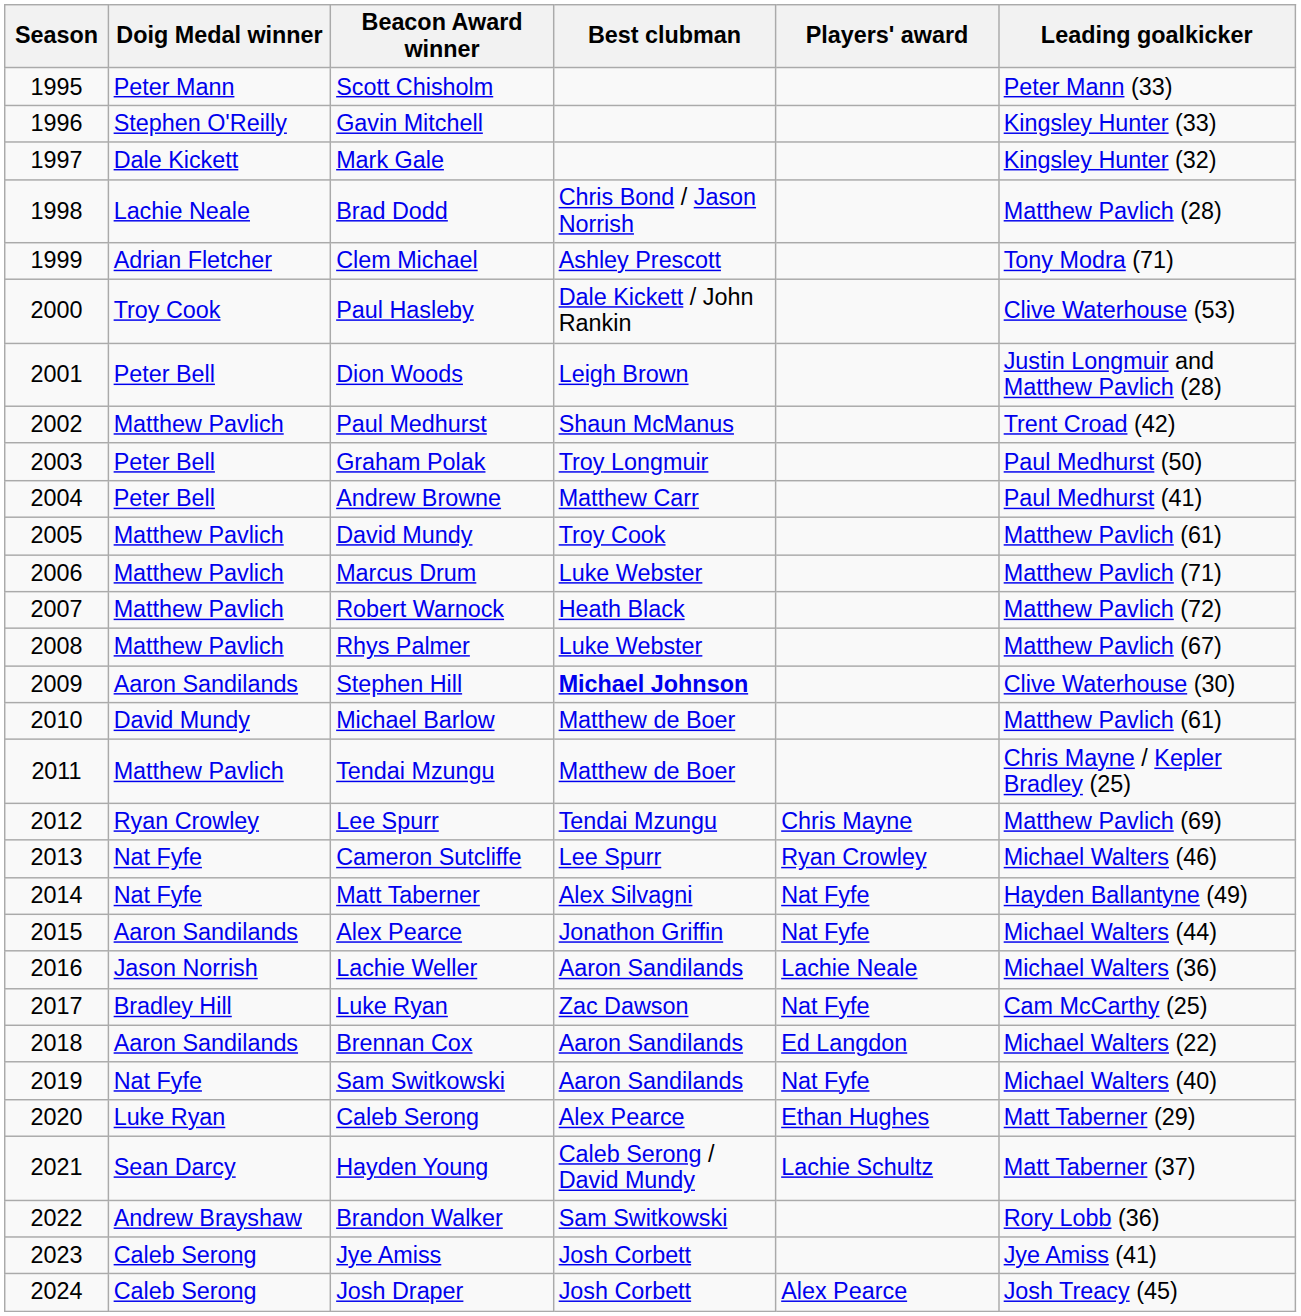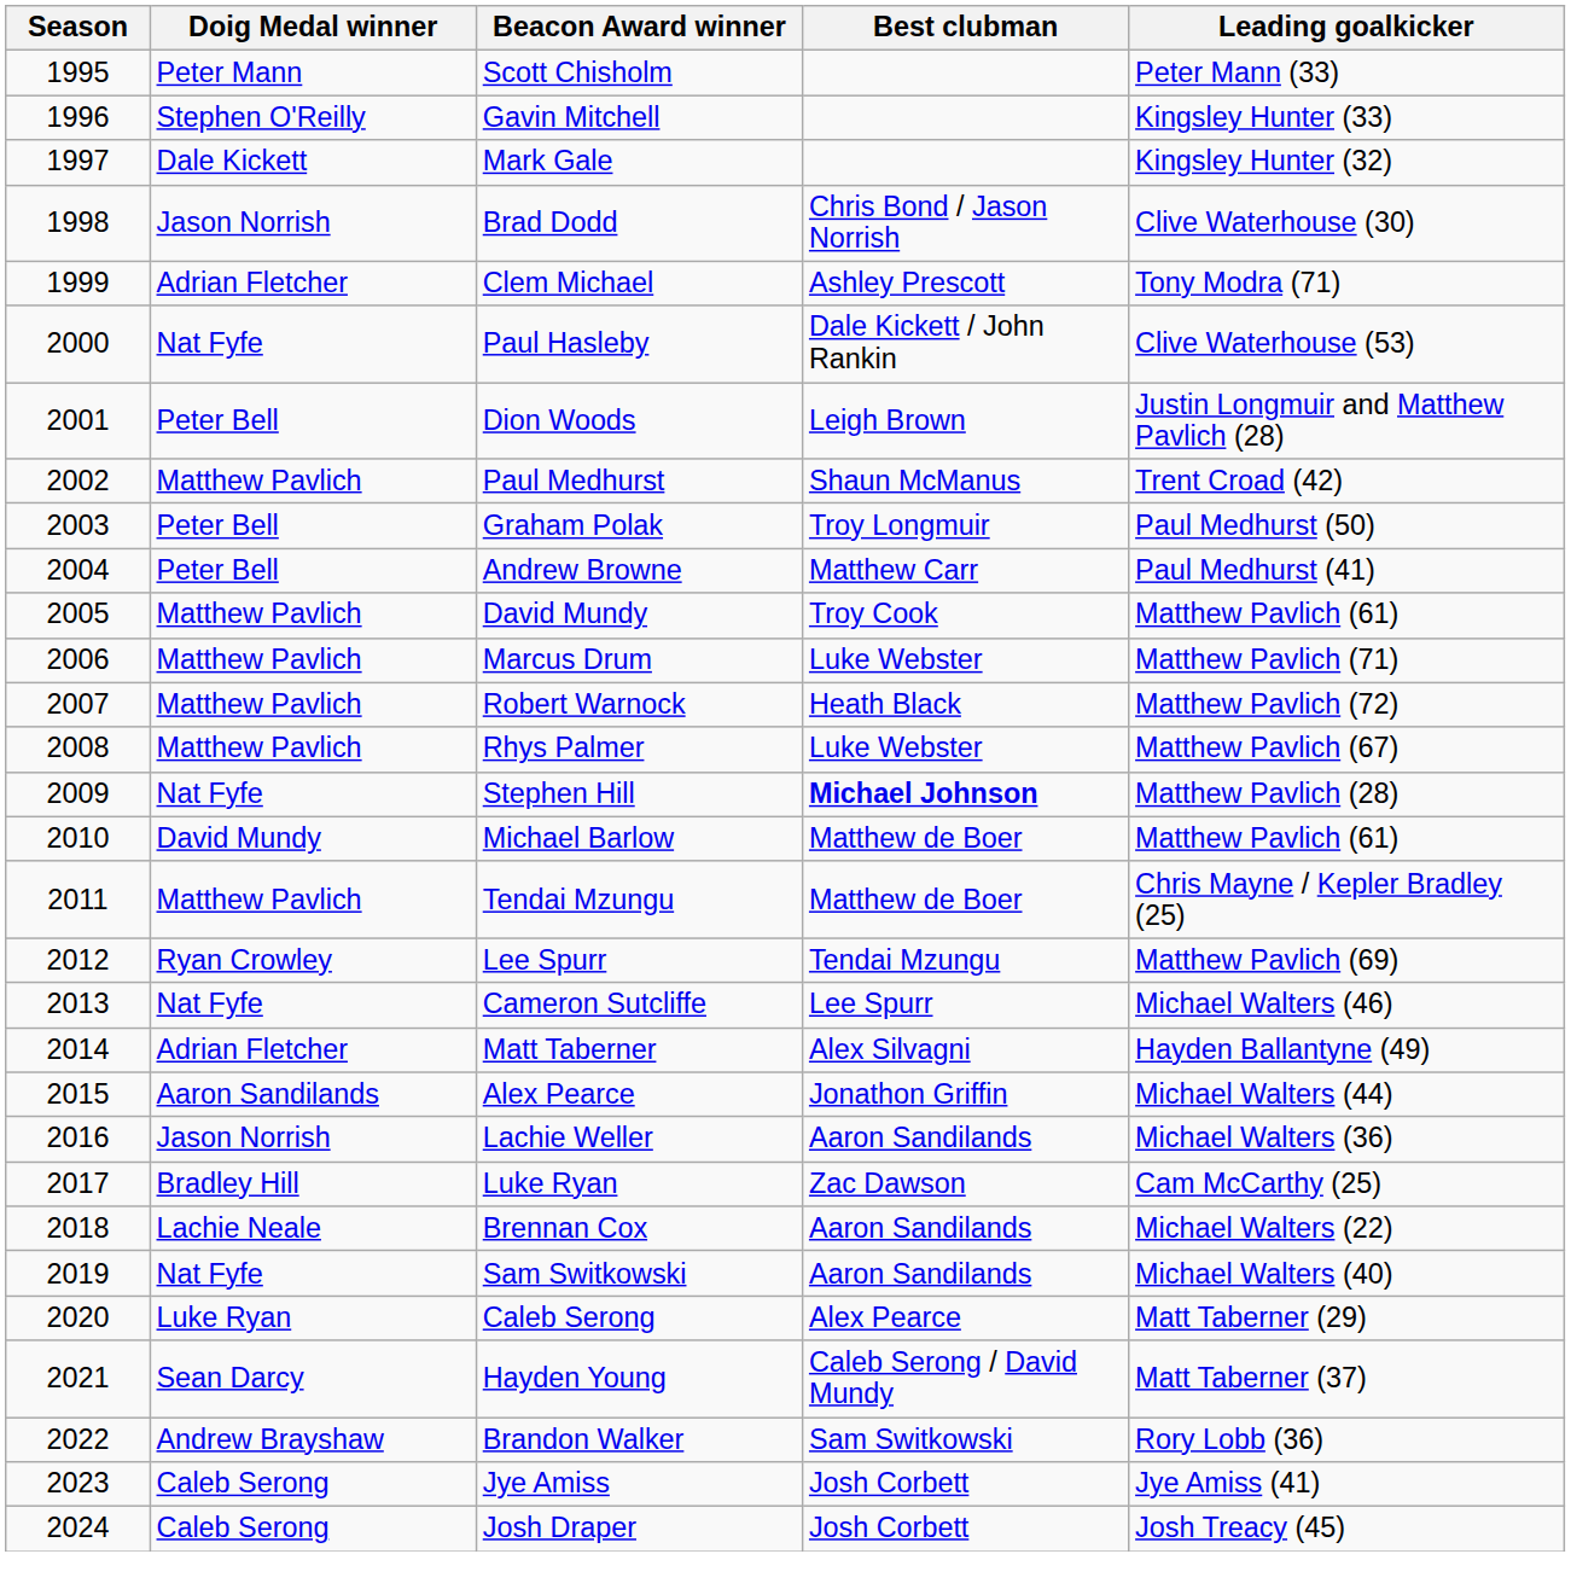- column: Players' award | Chris Mayne | Ryan Crowley | Nat Fyfe | Nat Fyfe | Lachie Neale | Nat Fyfe | Ed Langdon | Nat Fyfe | Ethan Hughes | Lachie Schultz | Alex Pearce
Brad Dodd | Doig Medal winner: Lachie Neale -> Jason Norrish
Brad Dodd | Leading goalkicker: Matthew Pavlich (28) -> Clive Waterhouse (30)
Paul Hasleby | Doig Medal winner: Troy Cook -> Nat Fyfe
Stephen Hill | Doig Medal winner: Aaron Sandilands -> Nat Fyfe
Stephen Hill | Leading goalkicker: Clive Waterhouse (30) -> Matthew Pavlich (28)
Matt Taberner | Doig Medal winner: Nat Fyfe -> Adrian Fletcher
Brennan Cox | Doig Medal winner: Aaron Sandilands -> Lachie Neale
